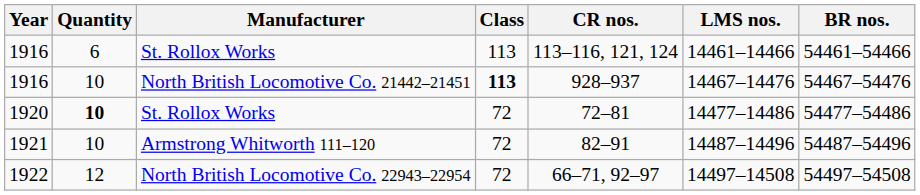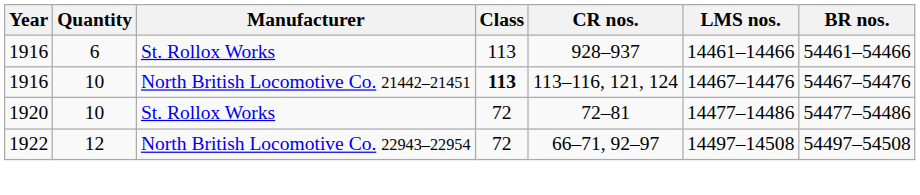1916 / St. Rollox Works | CR nos.: 113–116, 121, 124 -> 928–937
1916 / North British Locomotive Co. 21442–21451 | CR nos.: 928–937 -> 113–116, 121, 124
1920 | Quantity: bold -> normal
- row: 1921 | 10 | Armstrong Whitworth 111–120 | 72 | 82–91 | 14487–14496 | 54487–54496
